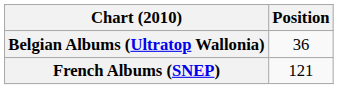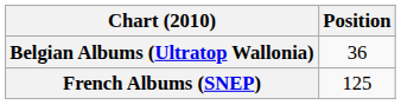French Albums (SNEP) | Position: 121 -> 125
